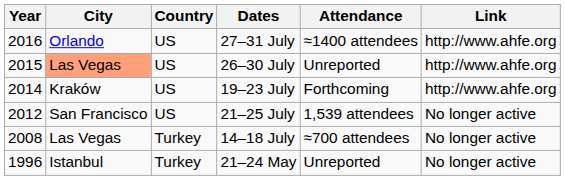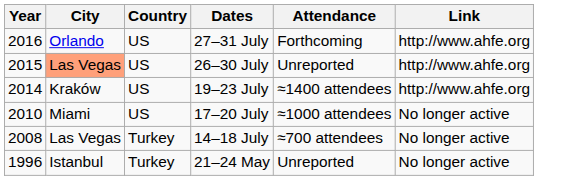27–31 July | Attendance: ≈1400 attendees -> Forthcoming
19–23 July | Attendance: Forthcoming -> ≈1400 attendees
- row: 2012 | San Francisco | US | 21–25 July | 1,539 attendees | No longer active
+ row: 2010 | Miami | US | 17–20 July | ≈1000 attendees | No longer active
